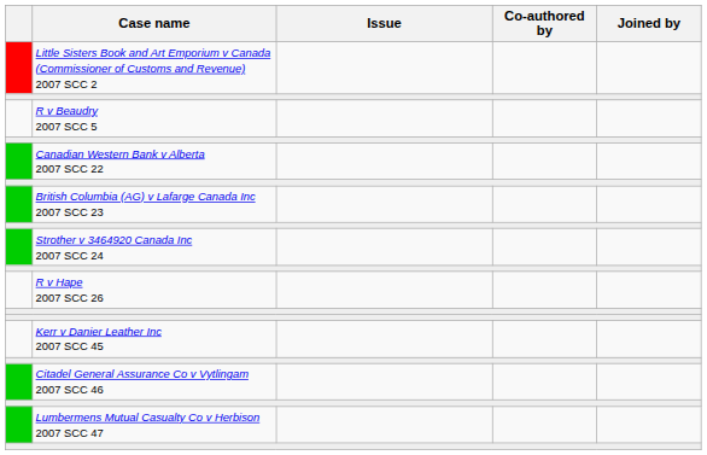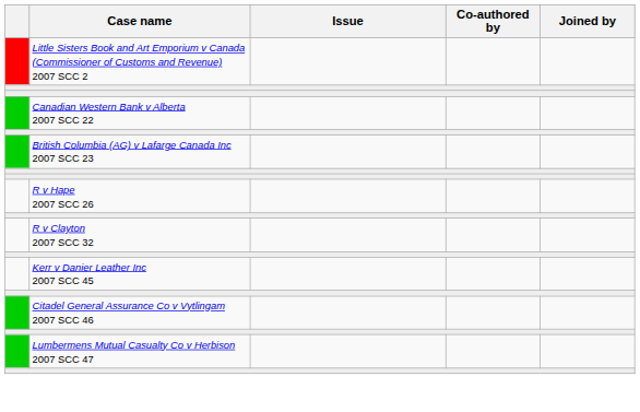- row: R v Beaudry 2007 SCC 5
- row: Strother v 3464920 Canada Inc 2007 SCC 24
+ row: R v Clayton 2007 SCC 32
